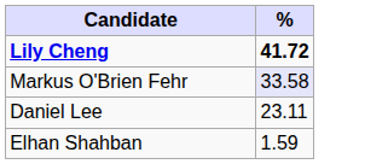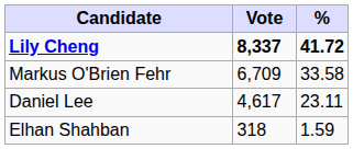+ column: Vote | 8,337 | 6,709 | 4,617 | 318
Markus O'Brien Fehr | %: lavender background -> no background
